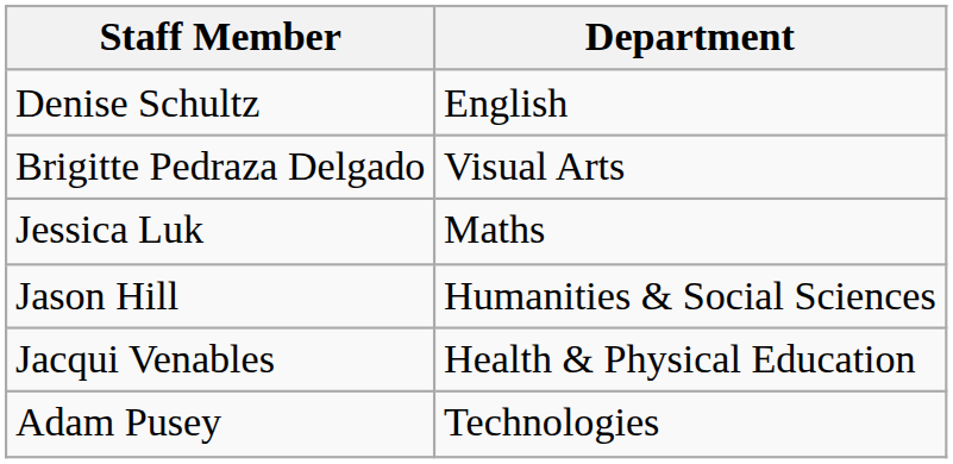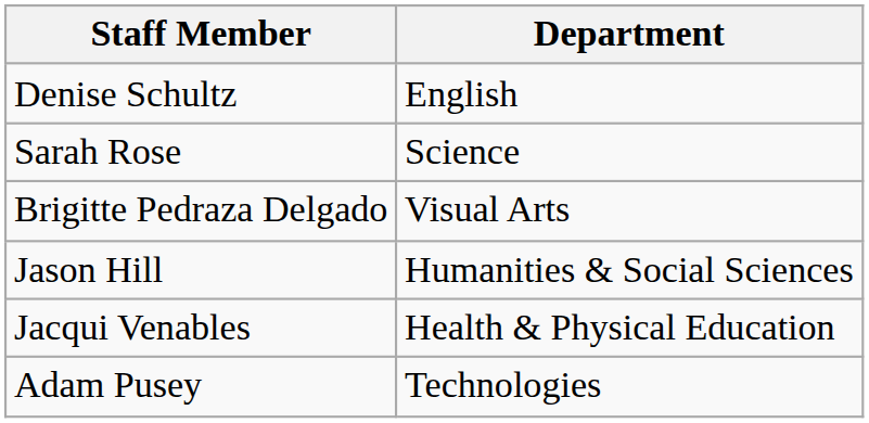+ row: Sarah Rose | Science
- row: Jessica Luk | Maths
